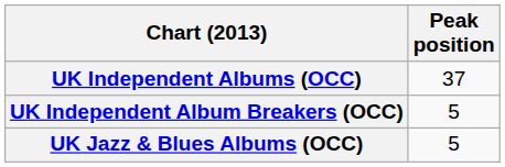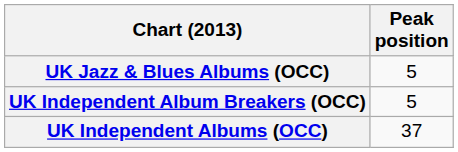rows swapped: UK Independent Albums (OCC) <-> UK Jazz & Blues Albums (OCC)
